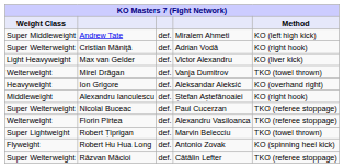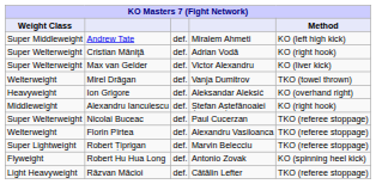Max van Gelder | Weight Class: Light Heavyweight -> Super Welterweight
Robert Țiprigan | Method: TKO (towel thrown) -> TKO (referee stoppage)
Răzvan Măcioi | Weight Class: Super Welterweight -> Light Heavyweight
